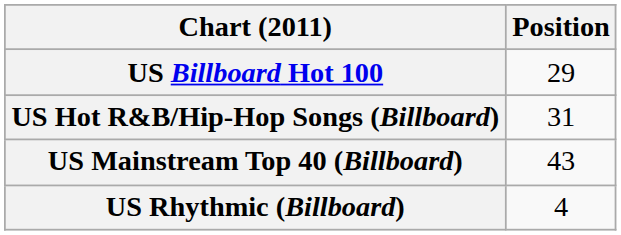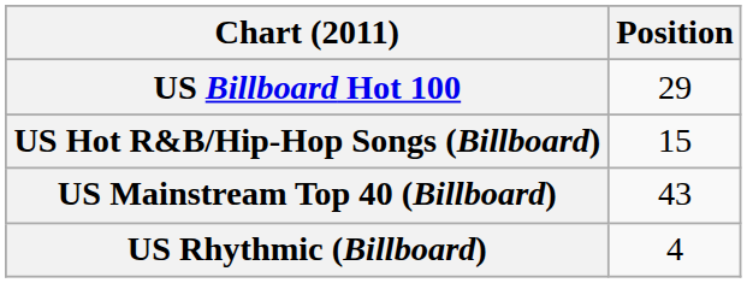US Hot R&B/Hip-Hop Songs (Billboard) | Position: 31 -> 15
